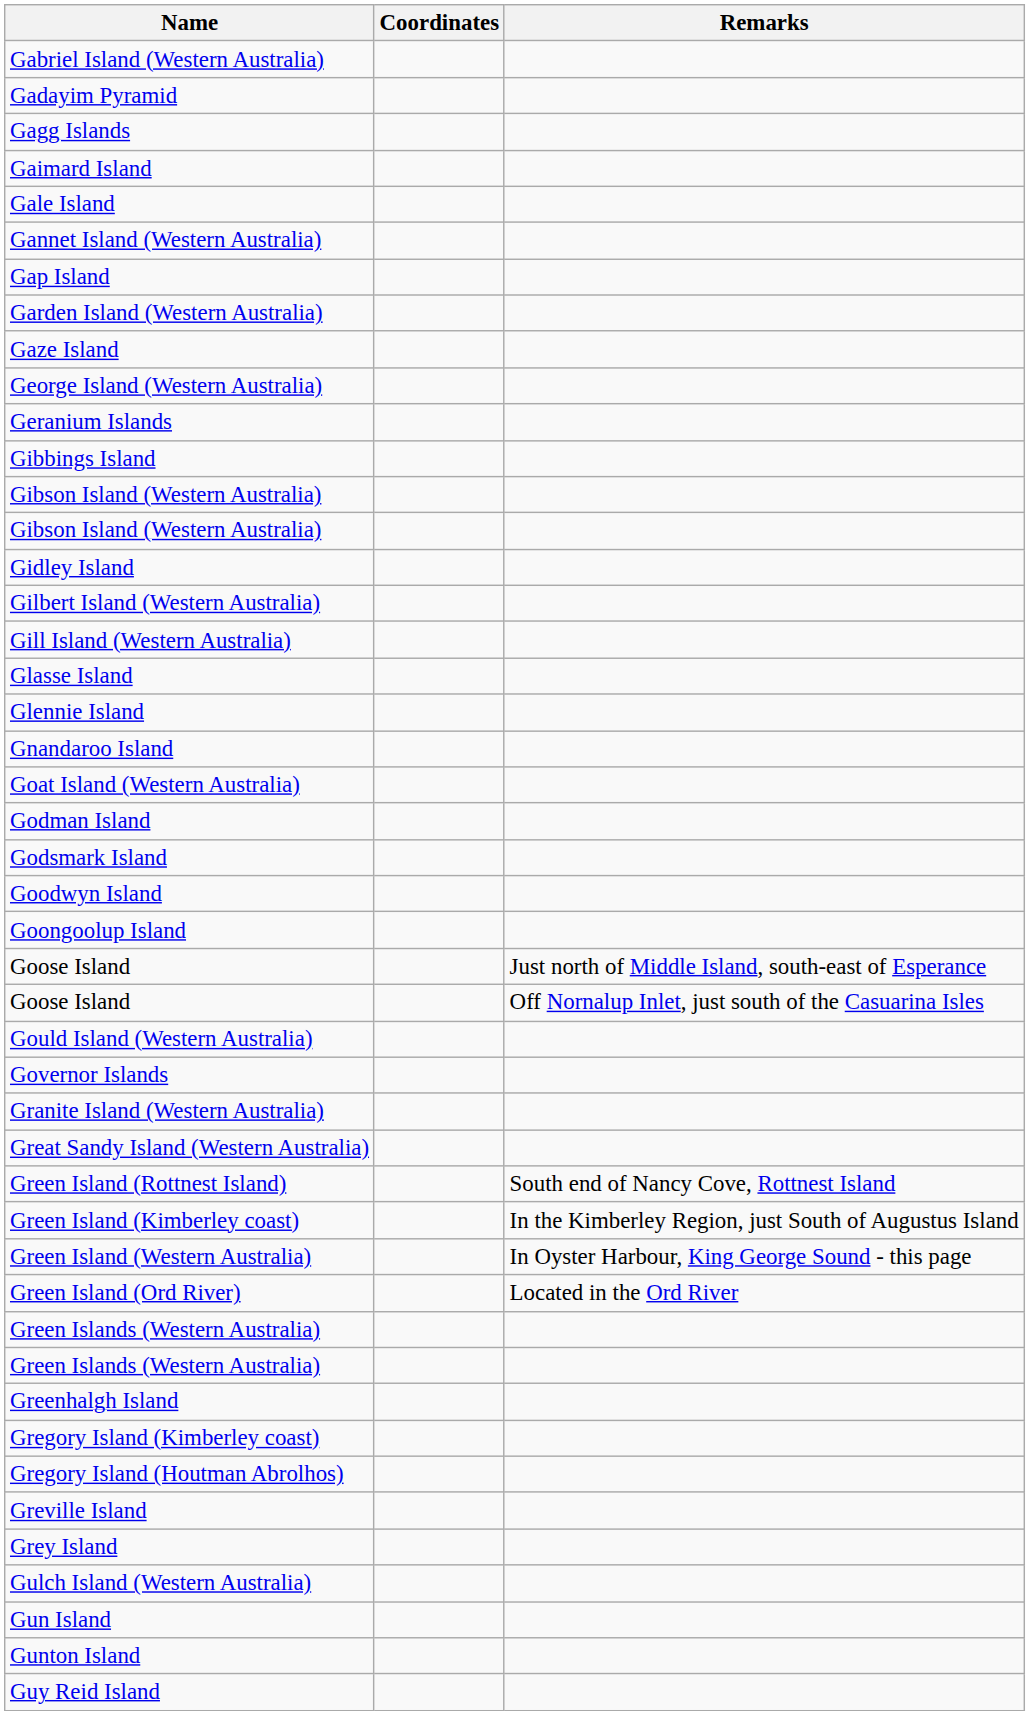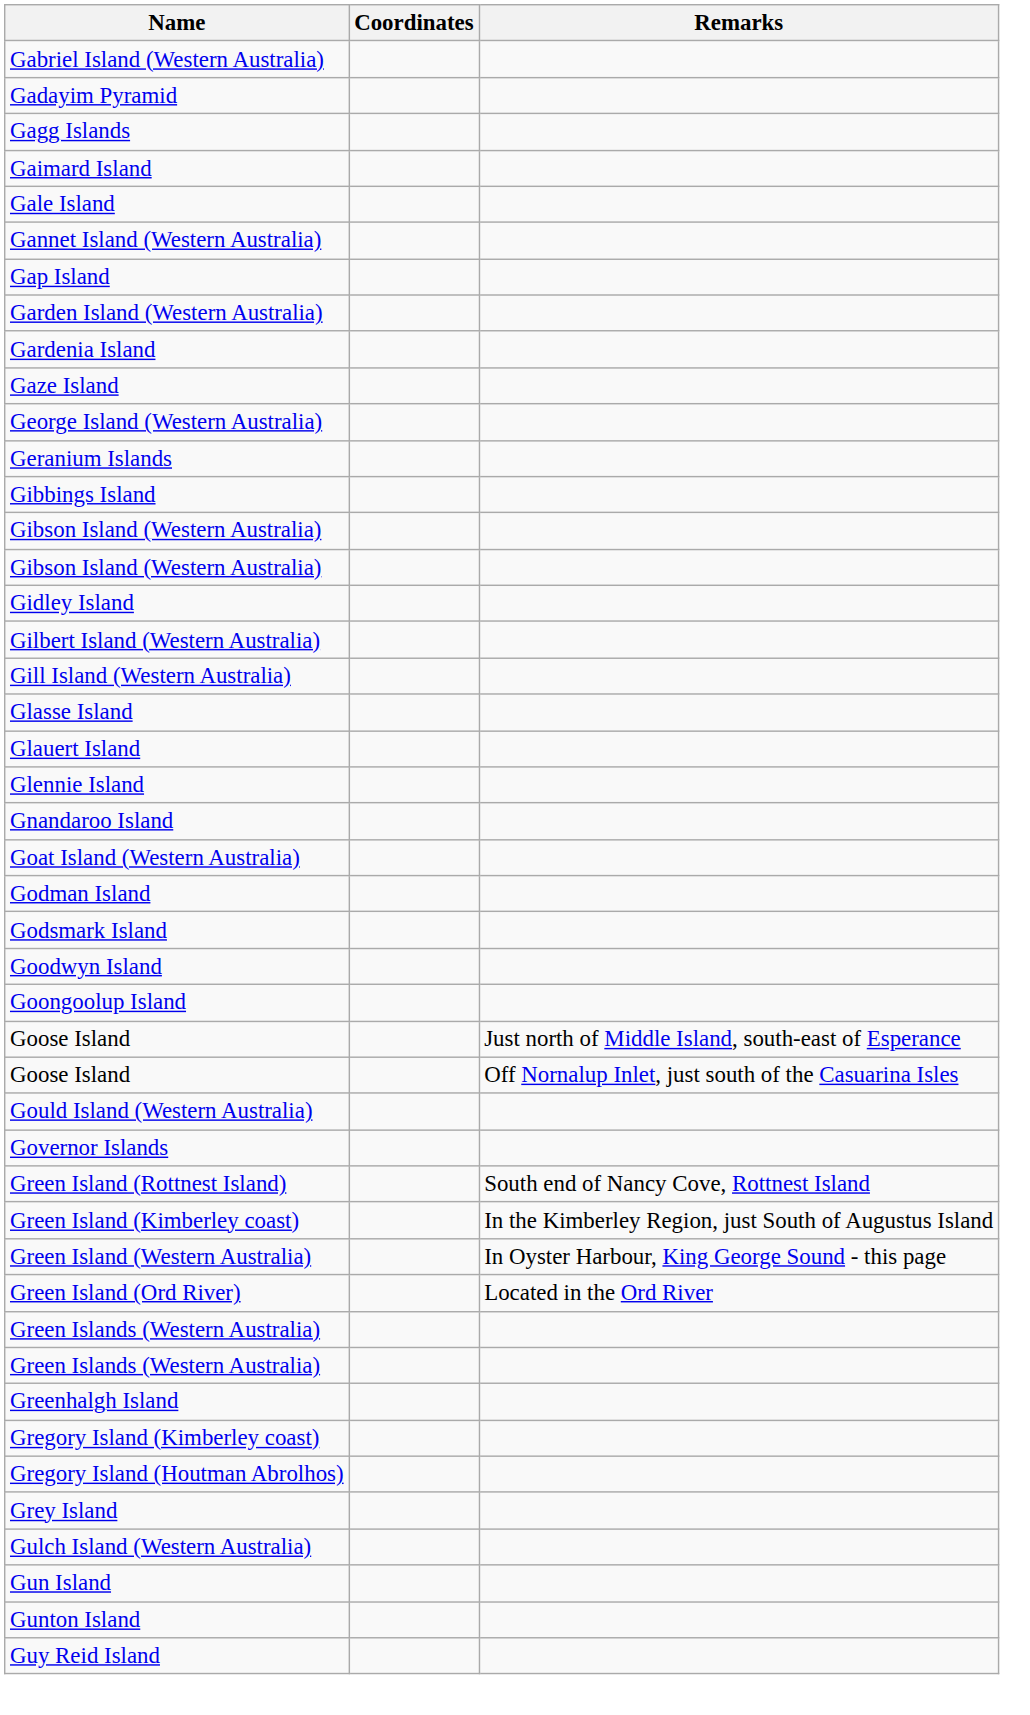+ row: Gardenia Island
+ row: Glauert Island
- row: Granite Island (Western Australia)
- row: Great Sandy Island (Western Australia)
- row: Greville Island
